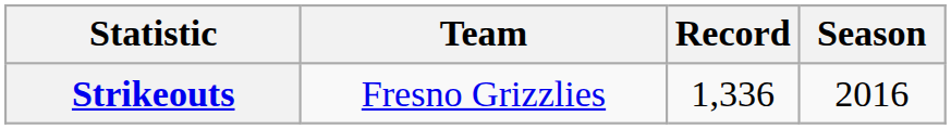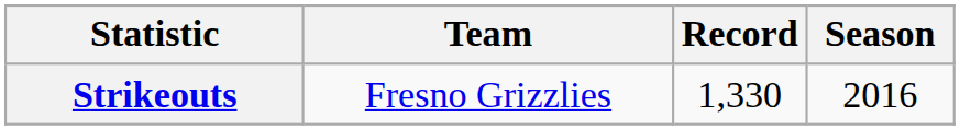Strikeouts | Record: 1,336 -> 1,330
